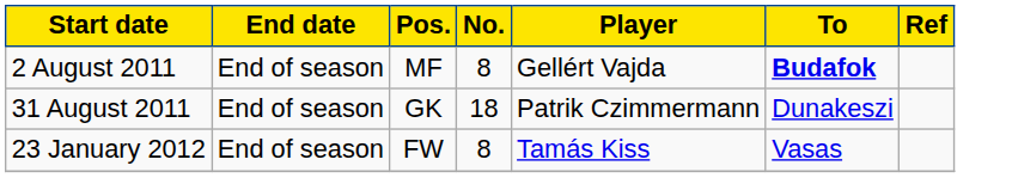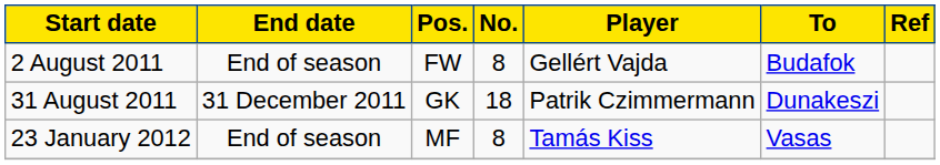2 August 2011 | Pos.: MF -> FW
2 August 2011 | To: bold -> normal
31 August 2011 | End date: End of season -> 31 December 2011
23 January 2012 | Pos.: FW -> MF
